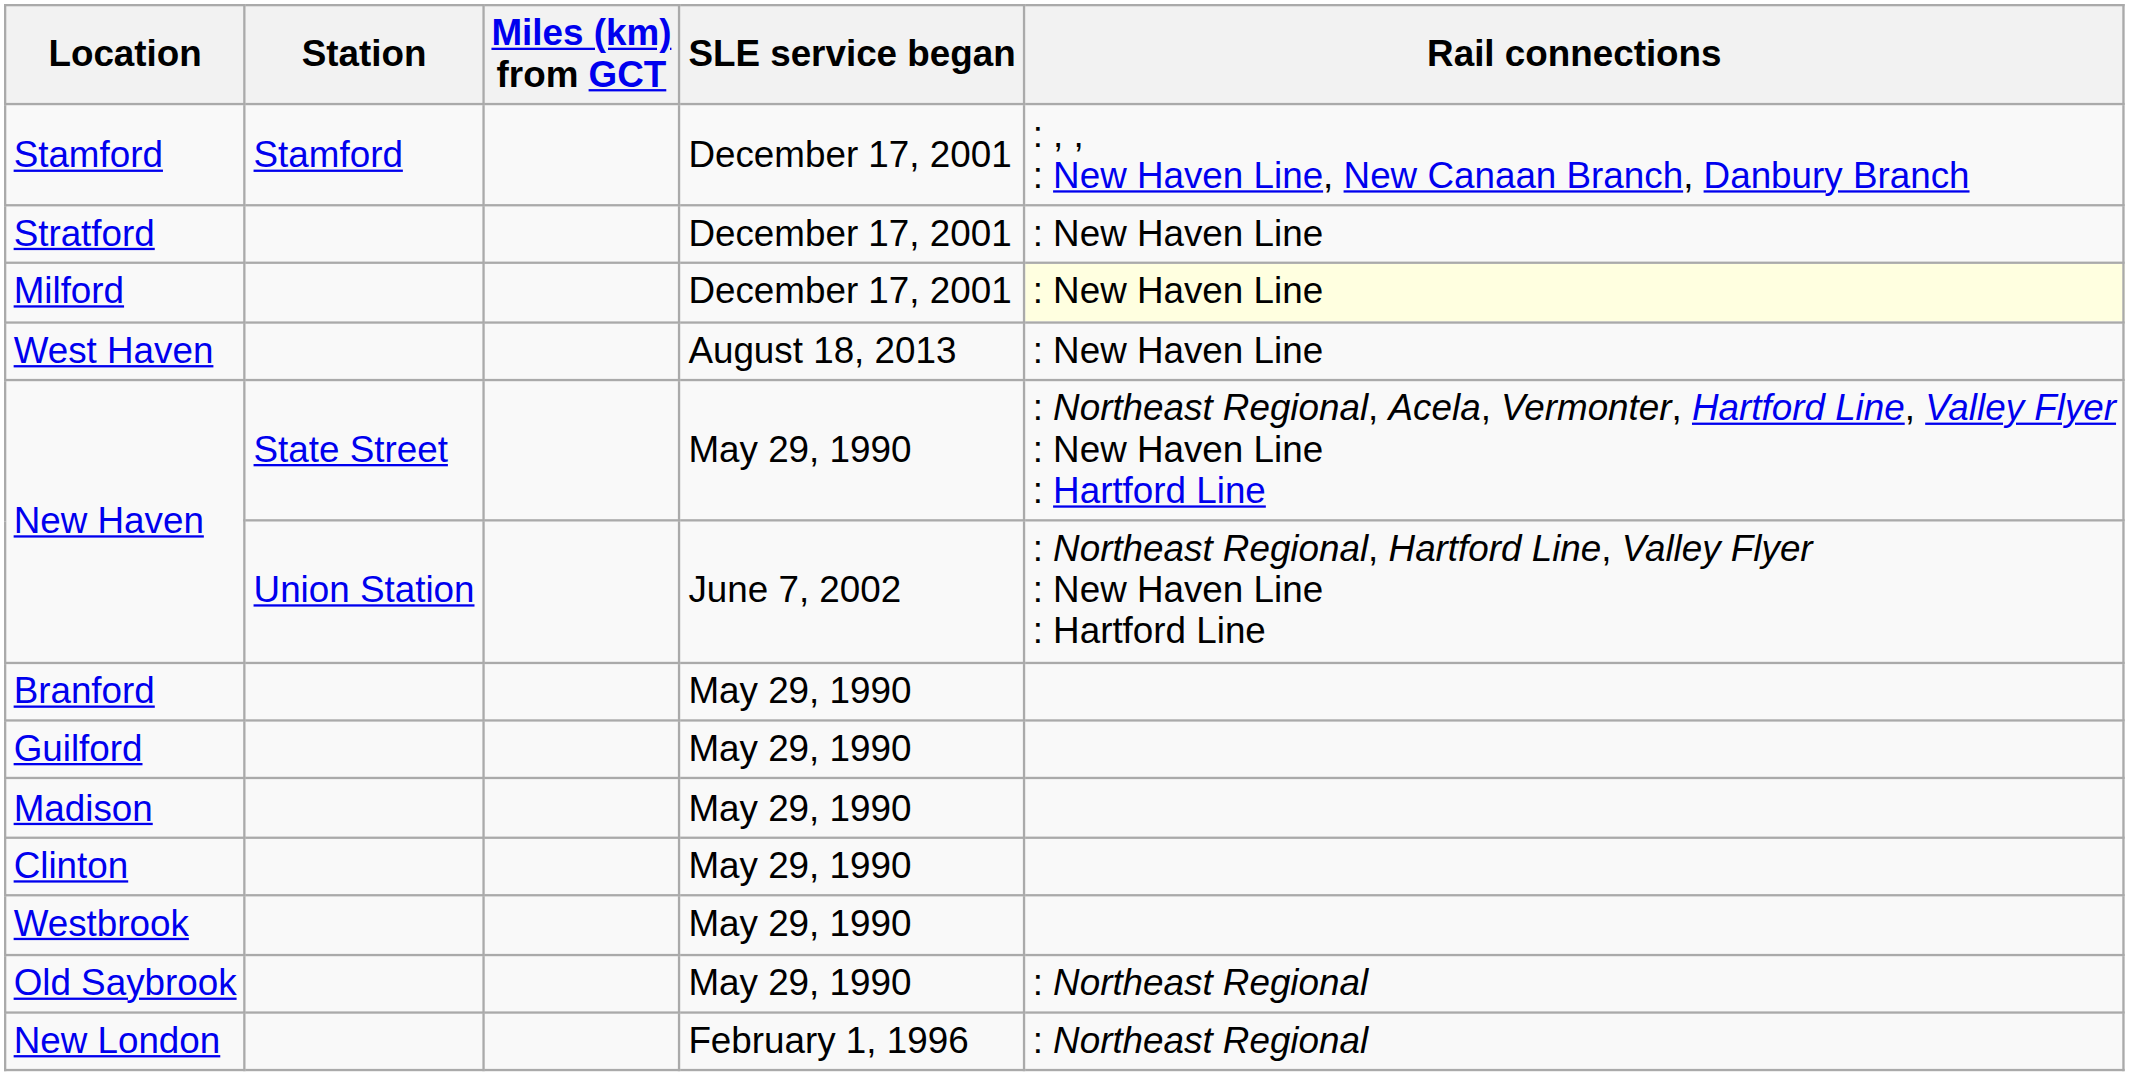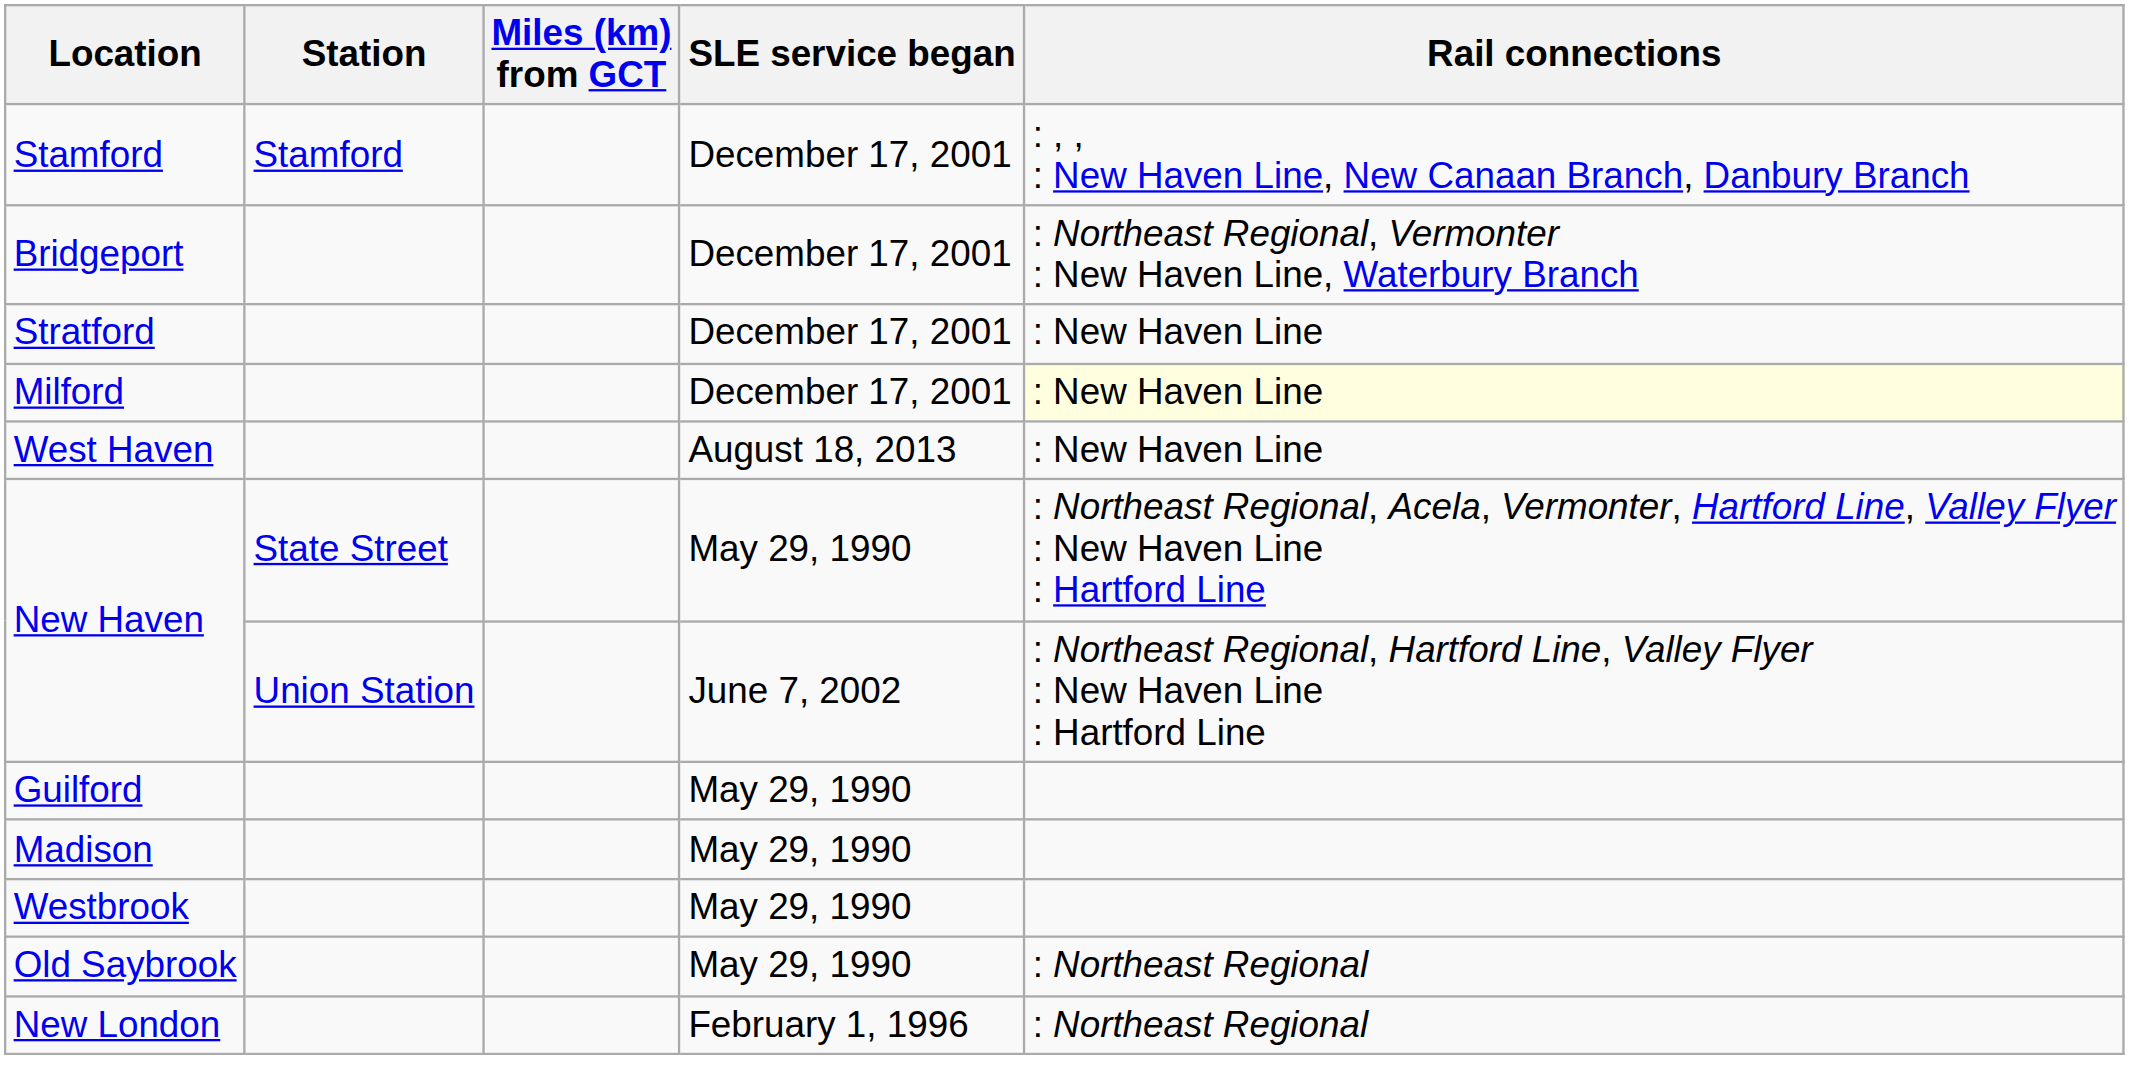+ row: Bridgeport | December 17, 2001 | : Northeast Regional, Vermonter : New Haven Line, Waterbury Branch
- row: Branford | May 29, 1990
- row: Clinton | May 29, 1990
